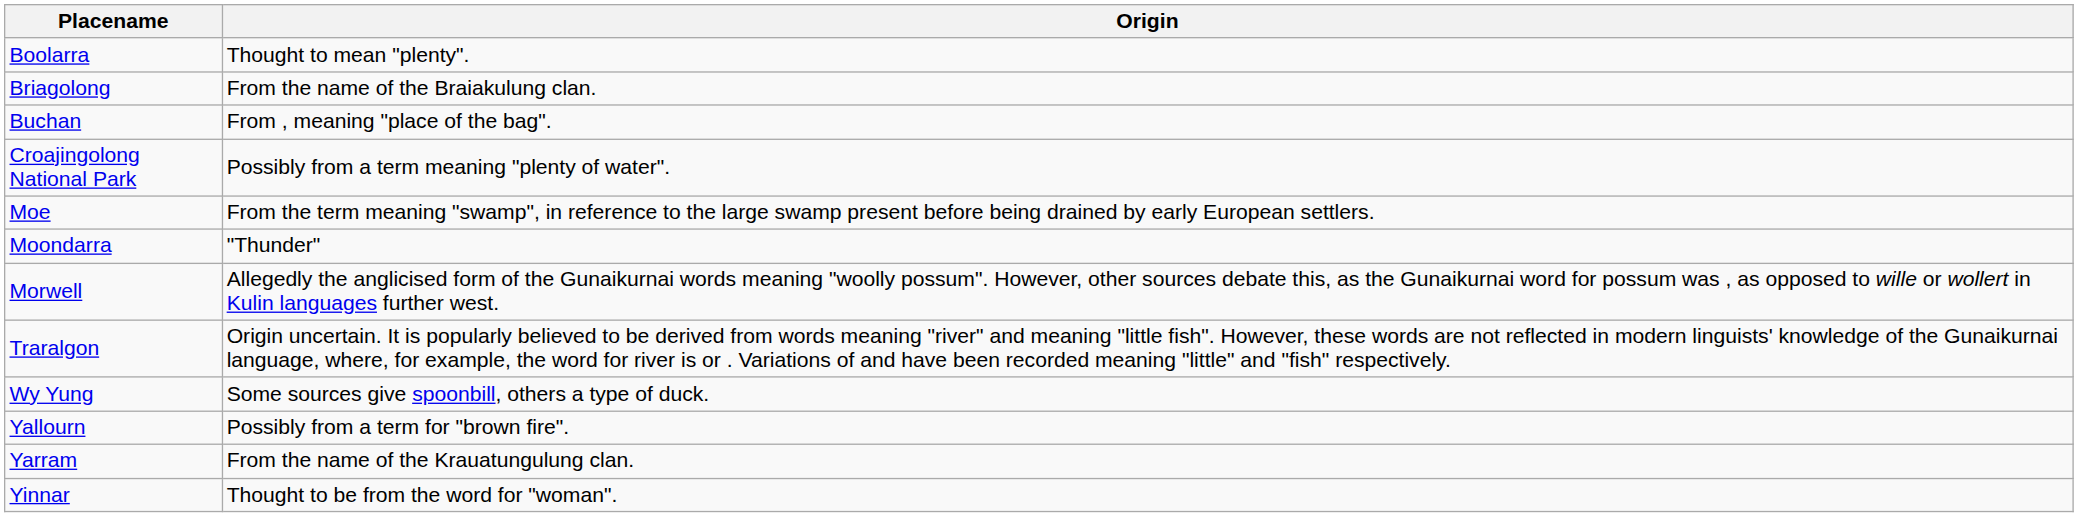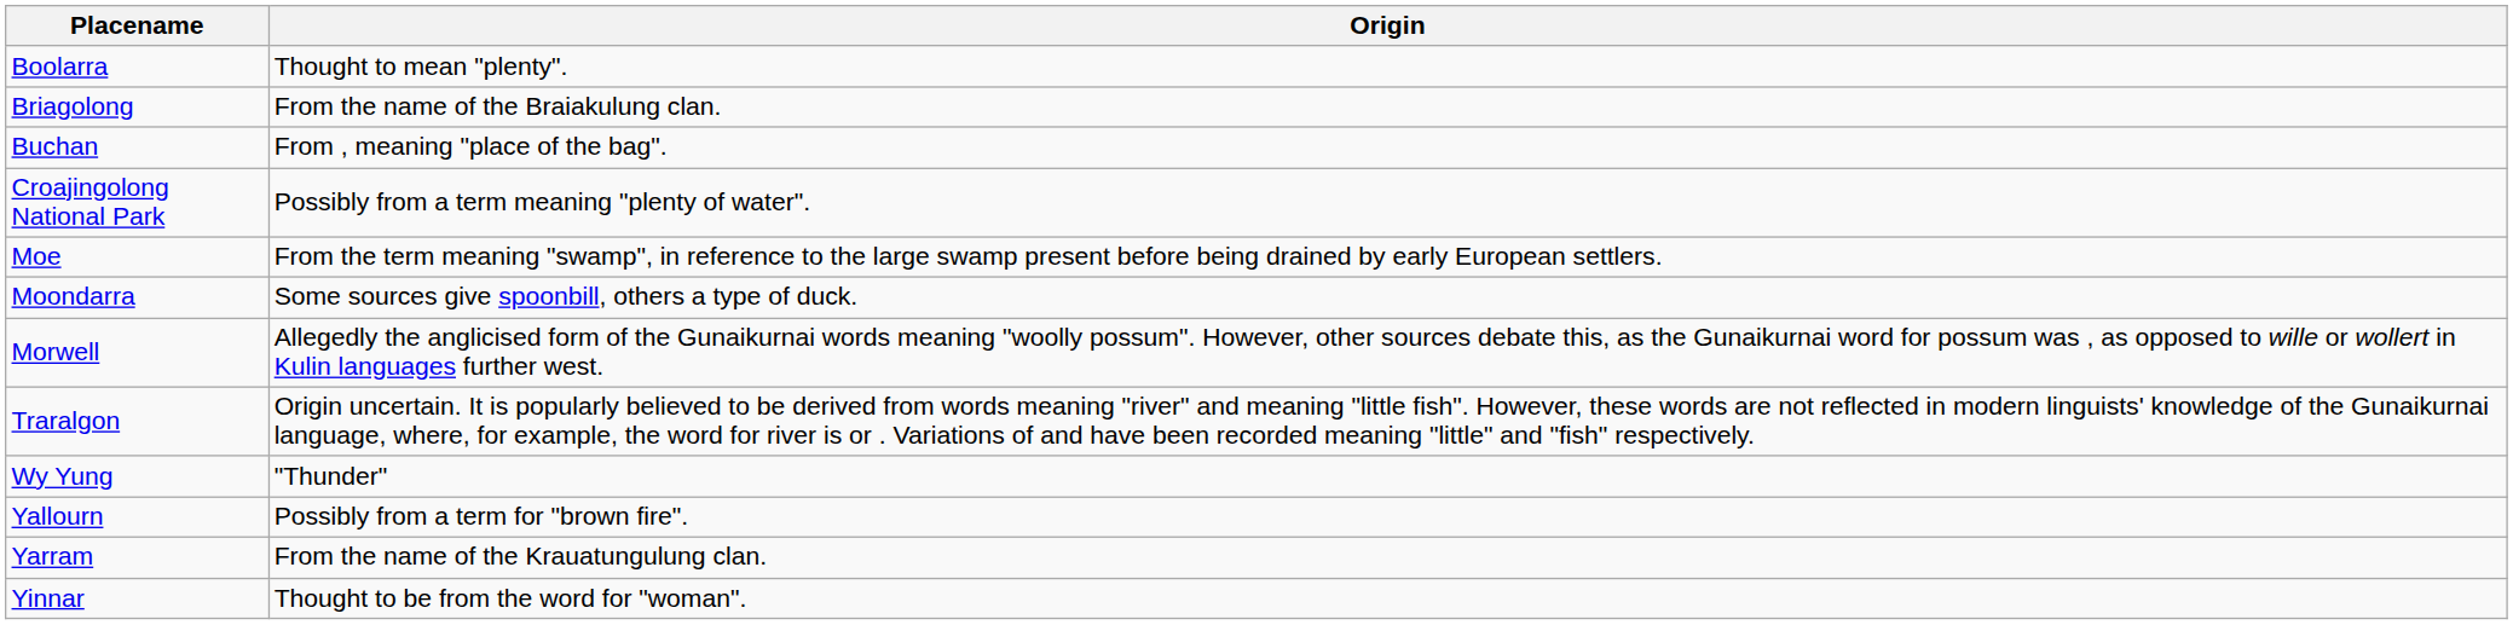Moondarra | Origin: "Thunder" -> Some sources give spoonbill, others a type of duck.
Wy Yung | Origin: Some sources give spoonbill, others a type of duck. -> "Thunder"
